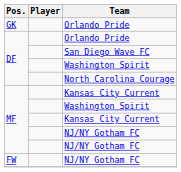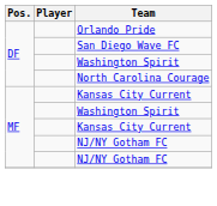- row: GK | Orlando Pride
- row: FW | NJ/NY Gotham FC
